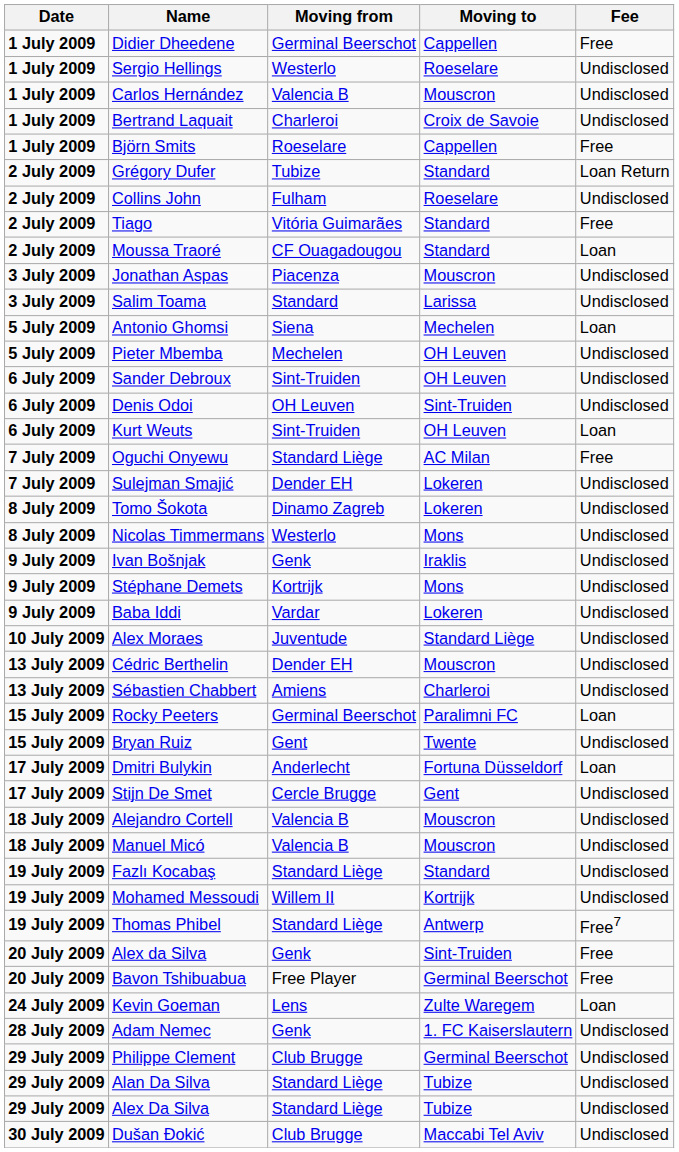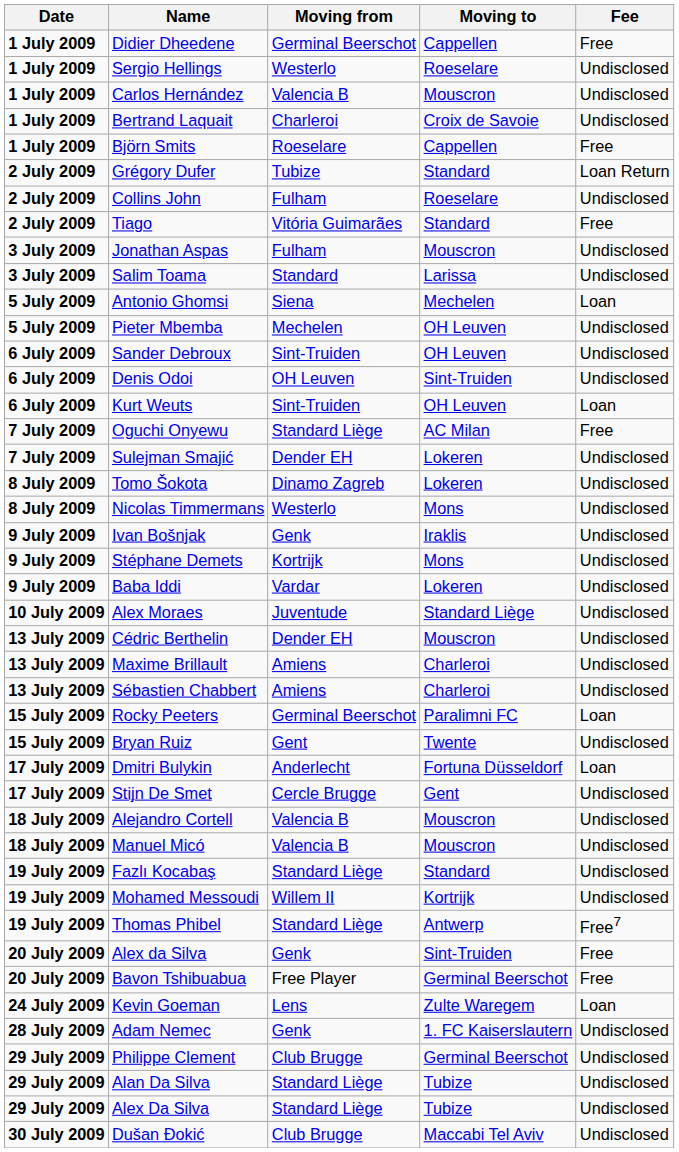- row: 2 July 2009 | Moussa Traoré | CF Ouagadougou | Standard | Loan
Jonathan Aspas | Moving from: Piacenza -> Fulham
+ row: 13 July 2009 | Maxime Brillault | Amiens | Charleroi | Undisclosed
